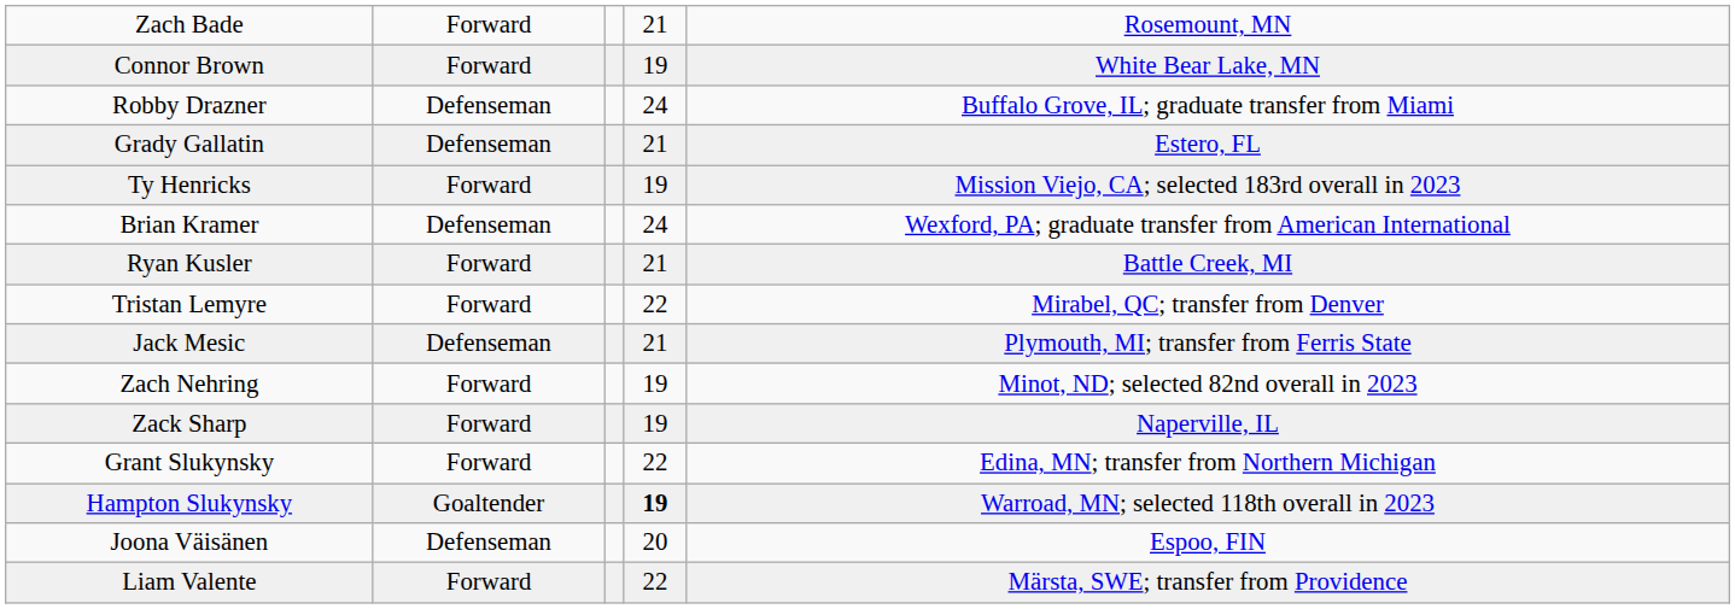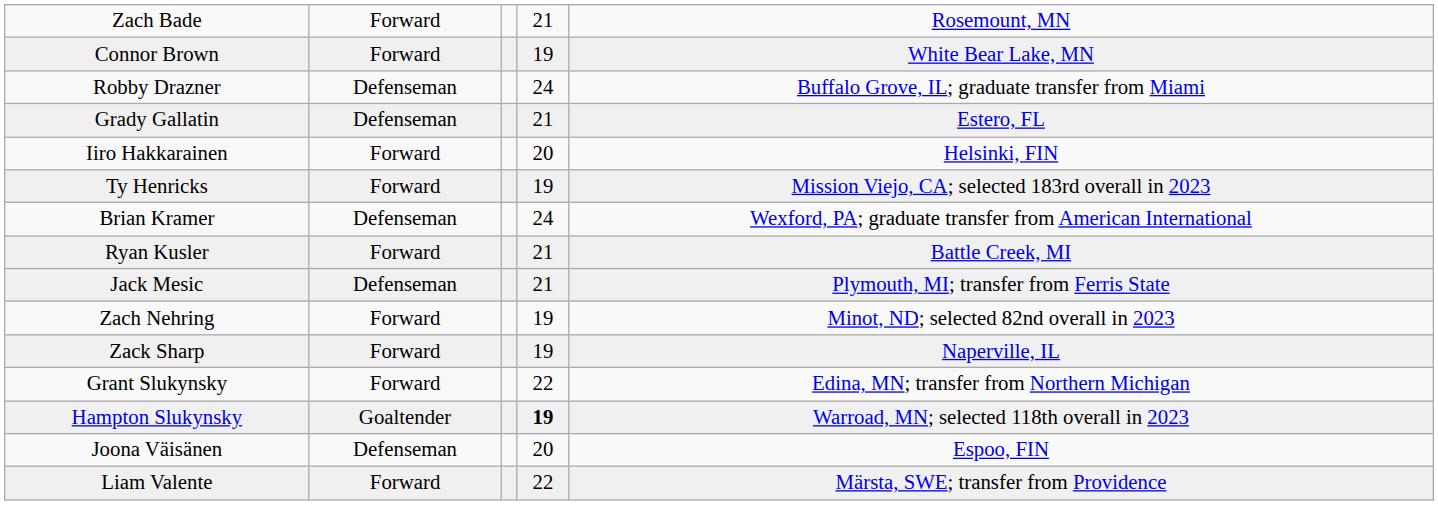+ row: Iiro Hakkarainen | Forward | 20 | Helsinki, FIN
- row: Tristan Lemyre | Forward | 22 | Mirabel, QC; transfer from Denver
